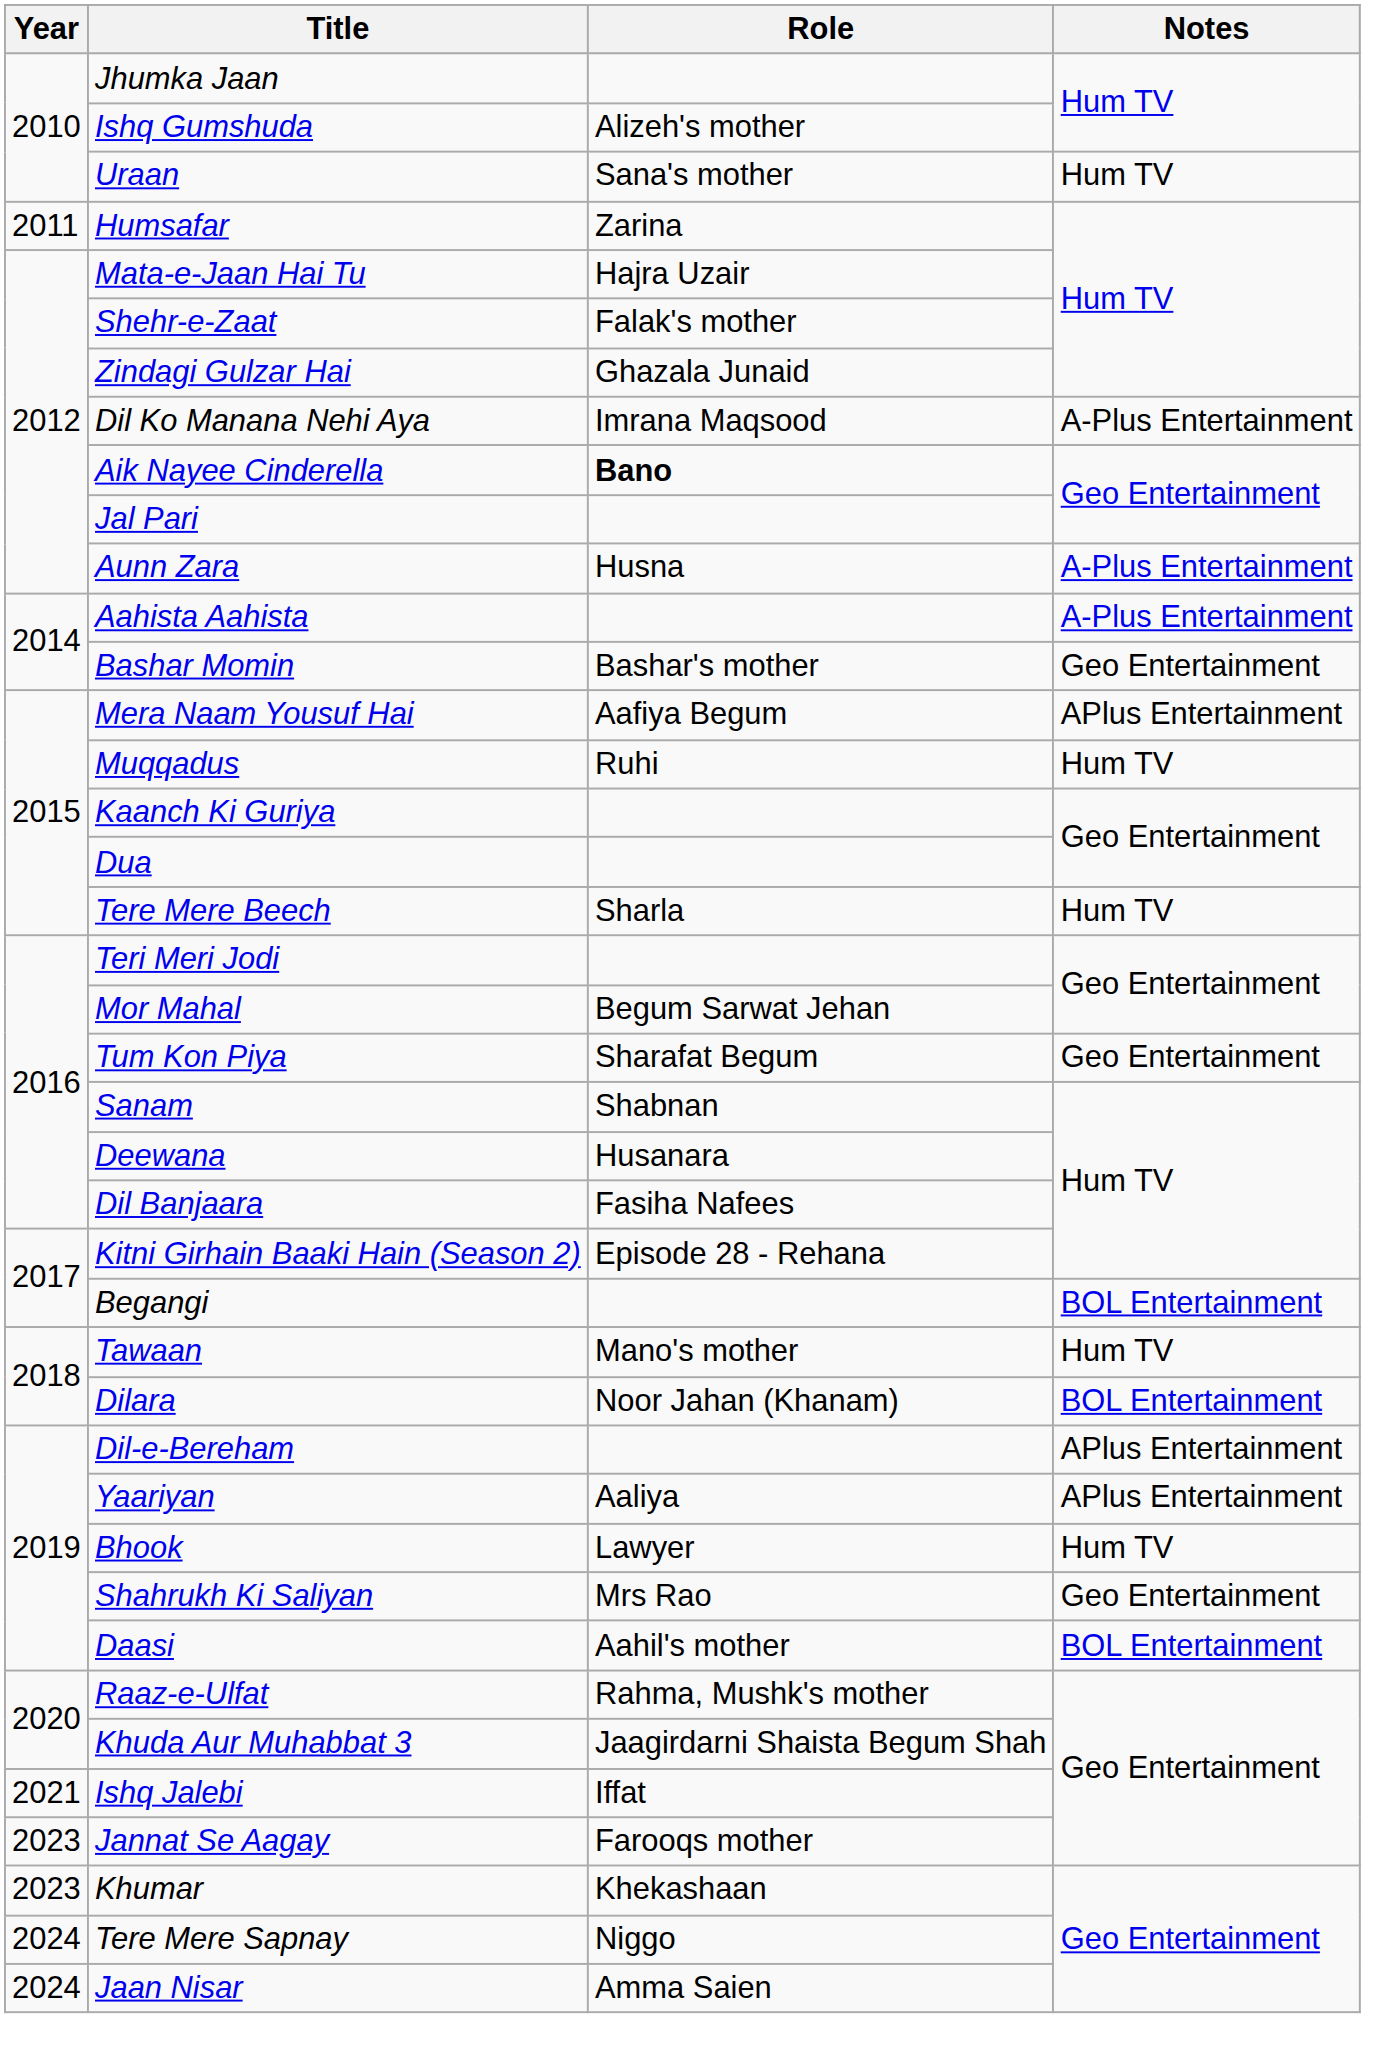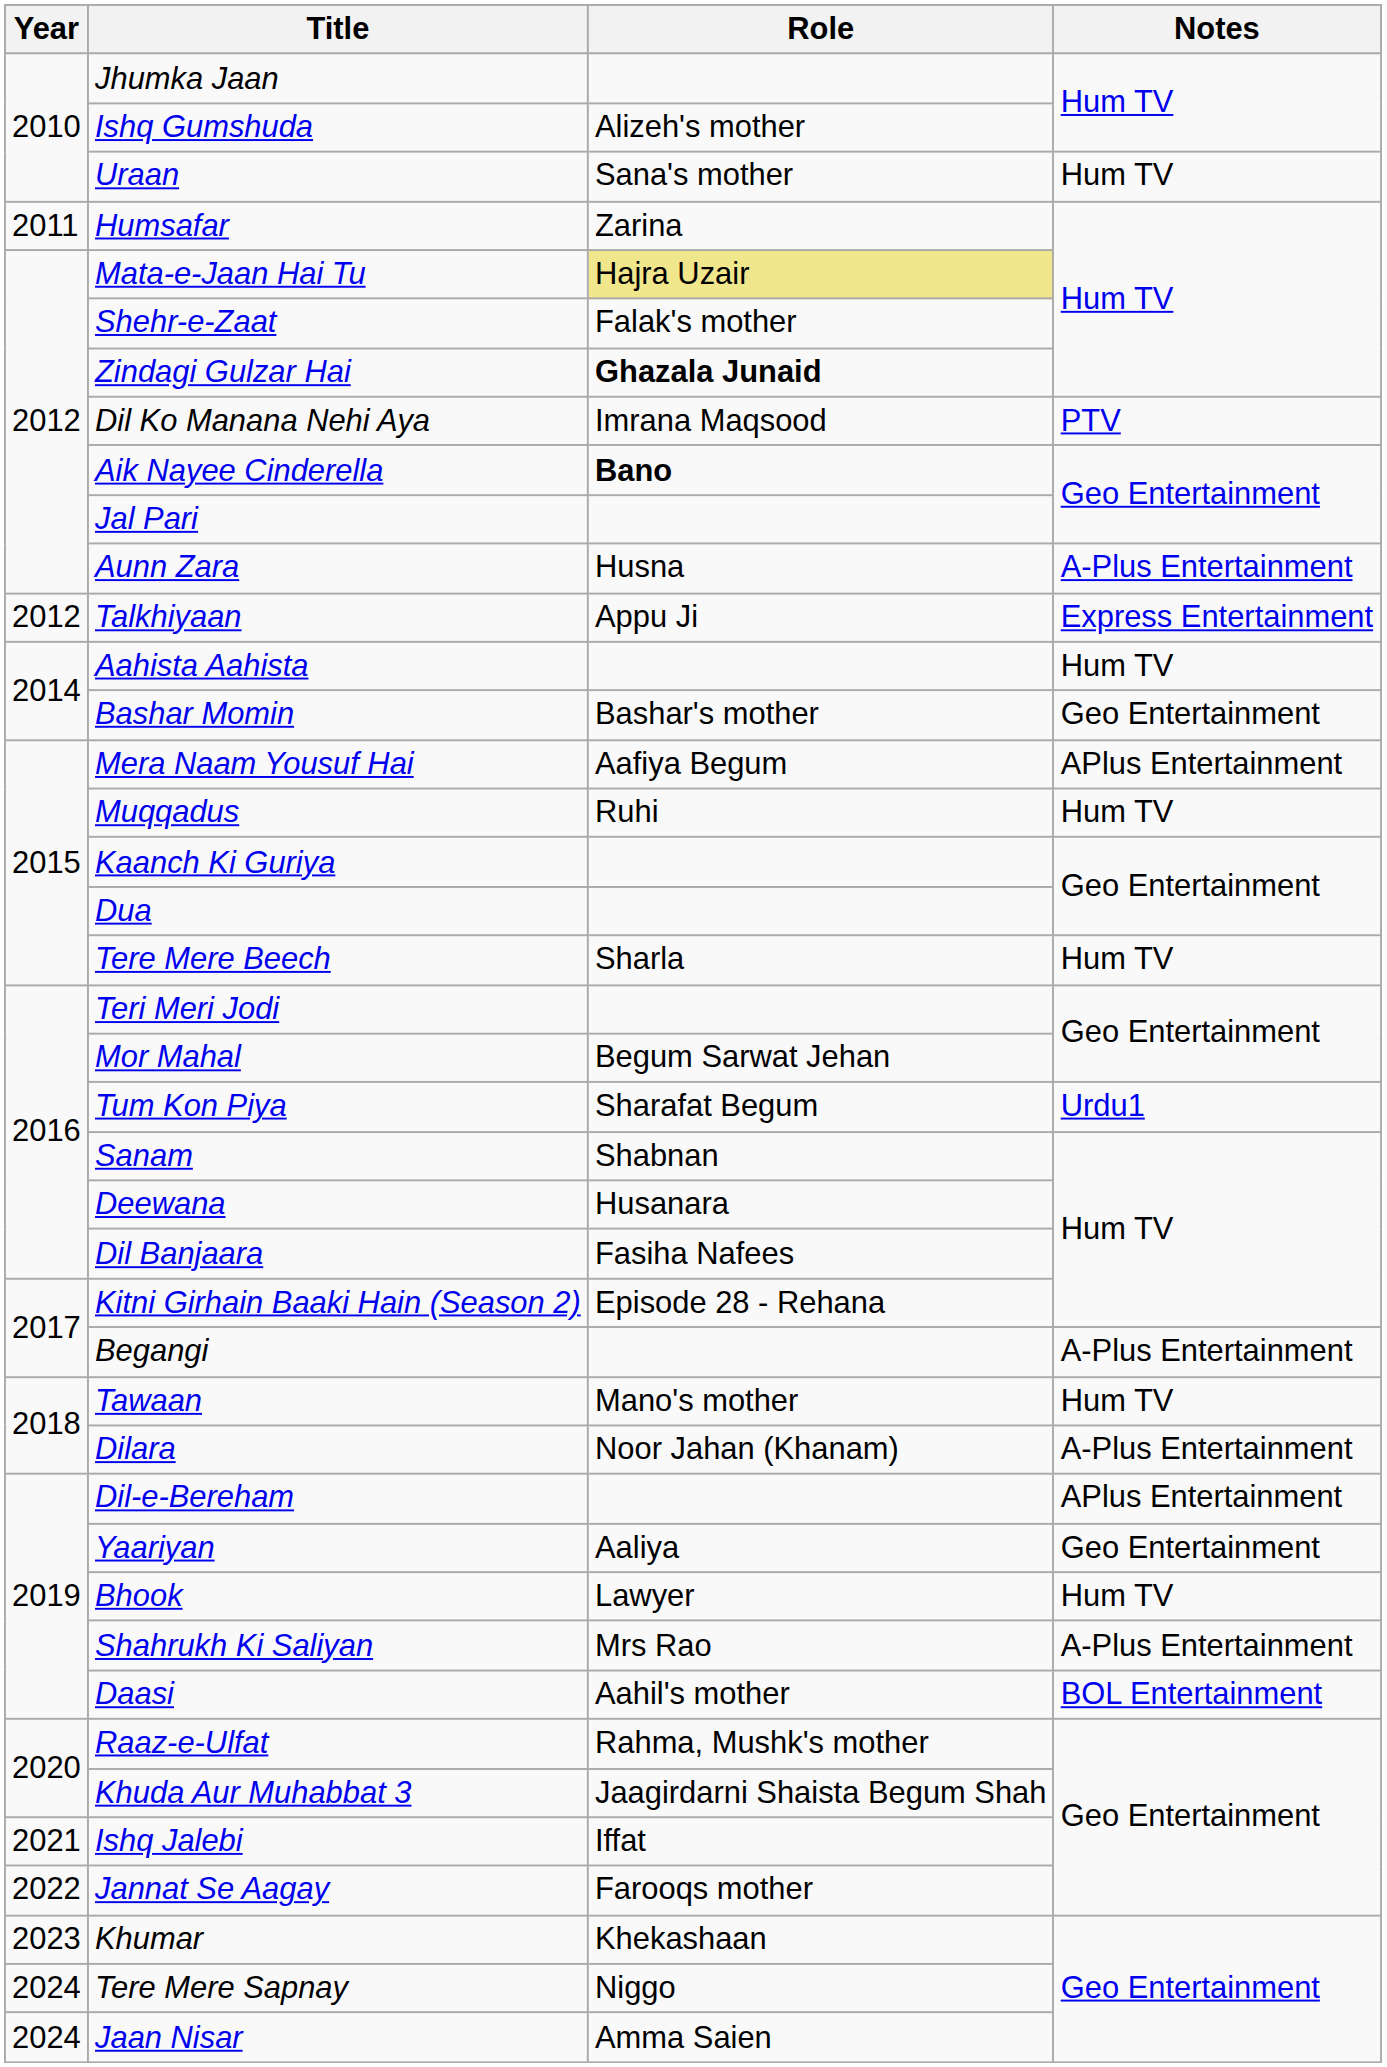Mata-e-Jaan Hai Tu | Role: no background -> khaki background
Zindagi Gulzar Hai | Role: normal -> bold
Dil Ko Manana Nehi Aya | Notes: A-Plus Entertainment -> PTV
+ row: 2012 | Talkhiyaan | Appu Ji | Express Entertainment
Aahista Aahista | Notes: A-Plus Entertainment -> Hum TV
Tum Kon Piya | Notes: Geo Entertainment -> Urdu1
Begangi | Notes: BOL Entertainment -> A-Plus Entertainment
Dilara | Notes: BOL Entertainment -> A-Plus Entertainment
Yaariyan | Notes: APlus Entertainment -> Geo Entertainment
Shahrukh Ki Saliyan | Notes: Geo Entertainment -> A-Plus Entertainment
Jannat Se Aagay | Year: 2023 -> 2022
